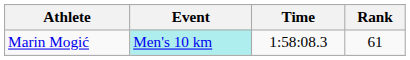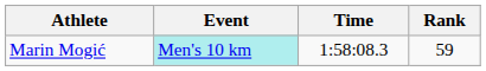Marin Mogić | Rank: 61 -> 59
